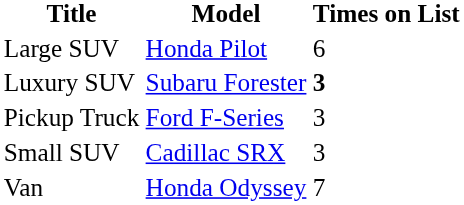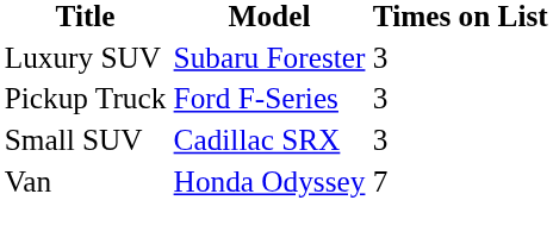- row: Large SUV | Honda Pilot | 6
Luxury SUV | Times on List: bold -> normal
